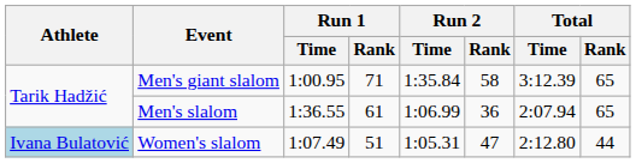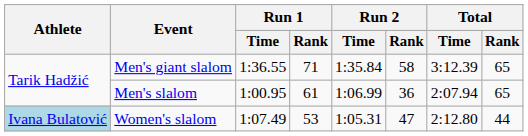Men's giant slalom | Run 1 / Time: 1:00.95 -> 1:36.55
Men's slalom | Run 1 / Time: 1:36.55 -> 1:00.95
Women's slalom | Run 1 / Rank: 51 -> 53
